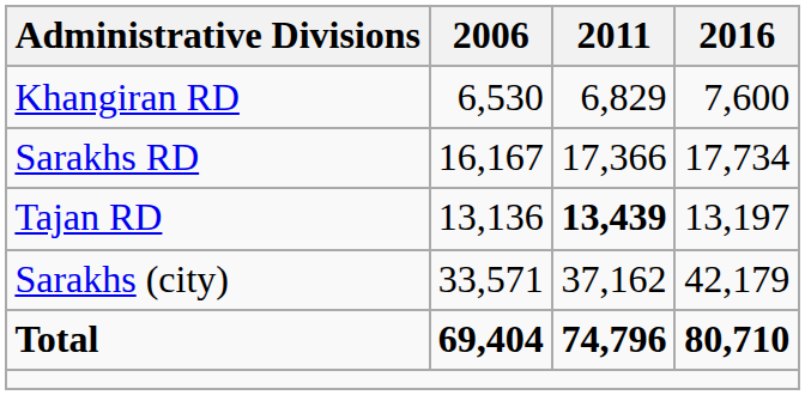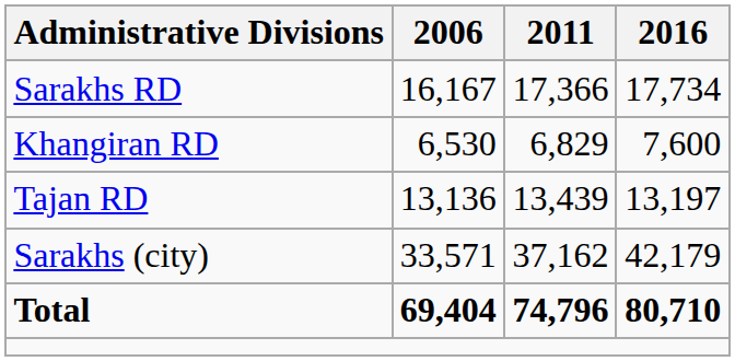rows swapped: Khangiran RD <-> Sarakhs RD
Tajan RD | 2011: bold -> normal
